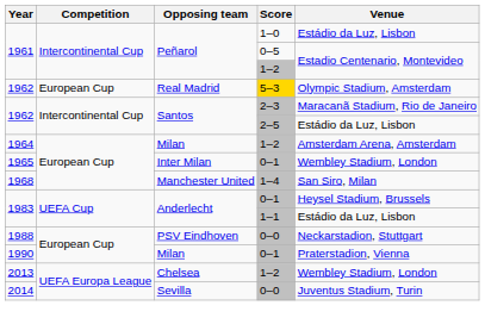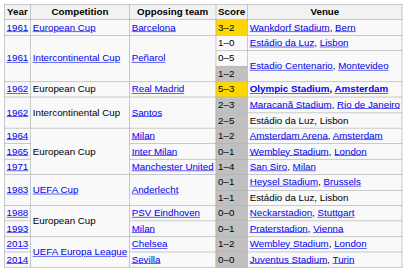+ row: 1961 | European Cup | Barcelona | 3–2 | Wankdorf Stadium, Bern
Real Madrid | Venue: normal -> bold
Manchester United | Year: 1968 -> 1971
Milan / 0–1 | Year: 1990 -> 1993
